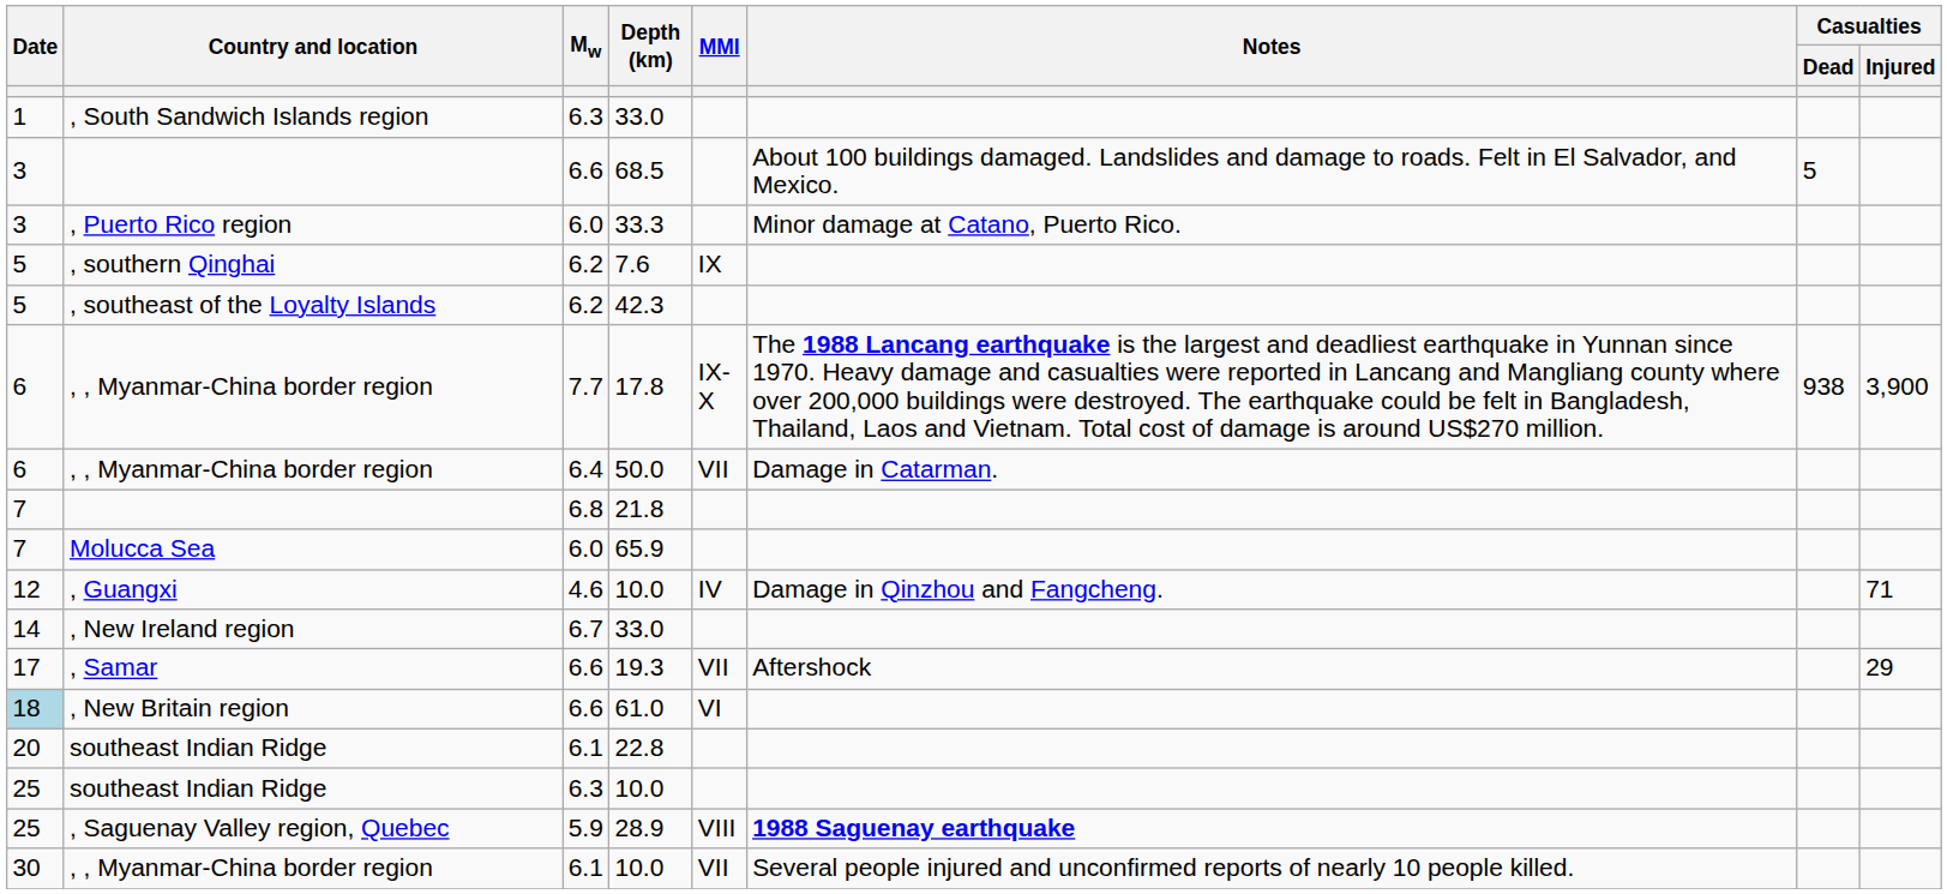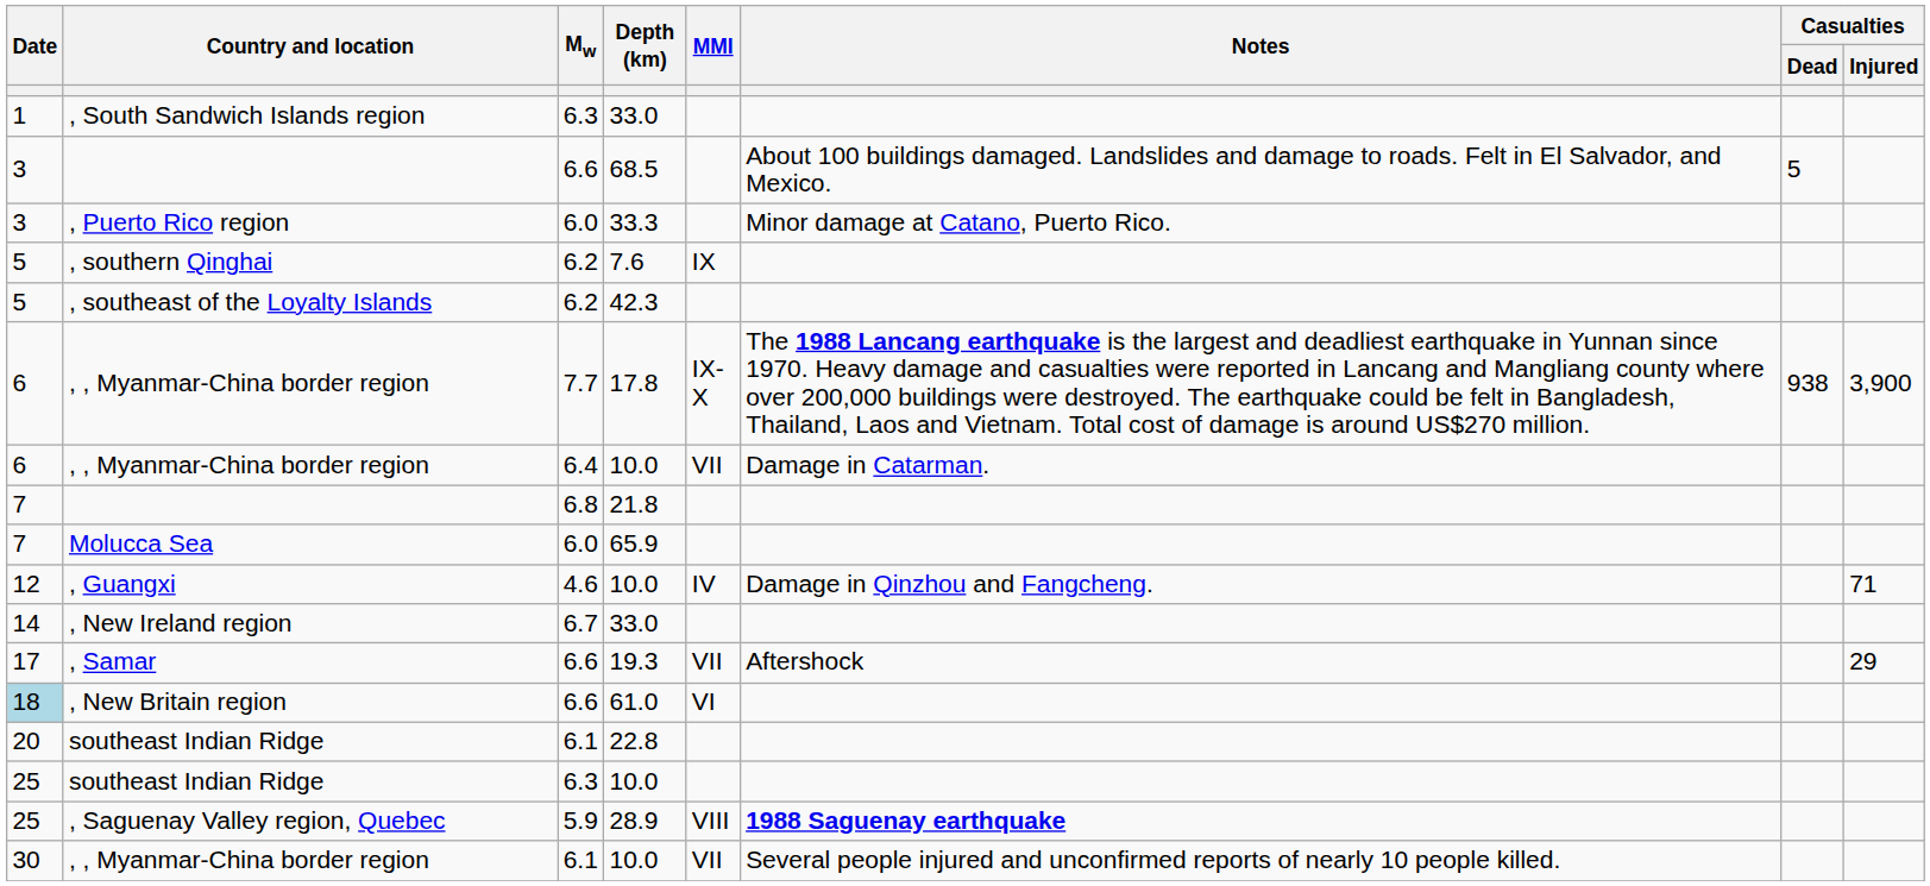, , Myanmar-China border region / 6.4 | Depth (km): 50.0 -> 10.0
